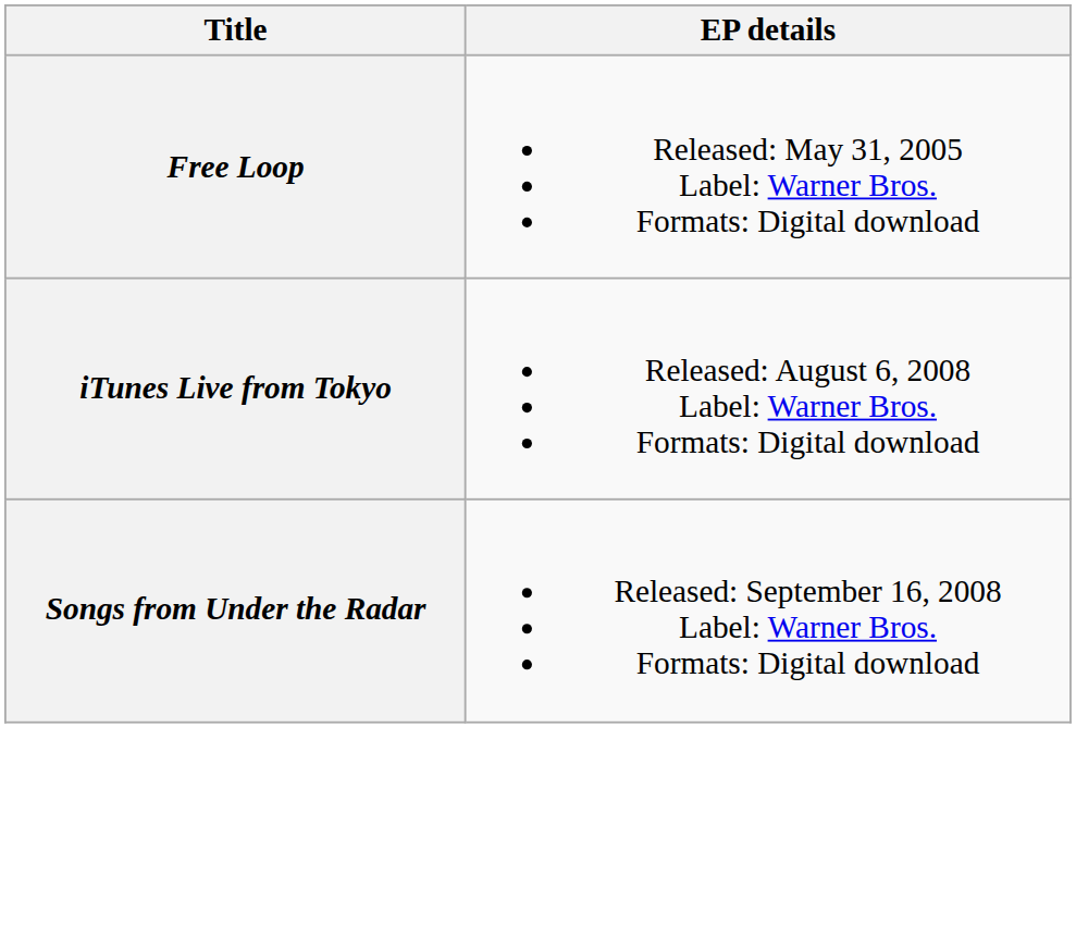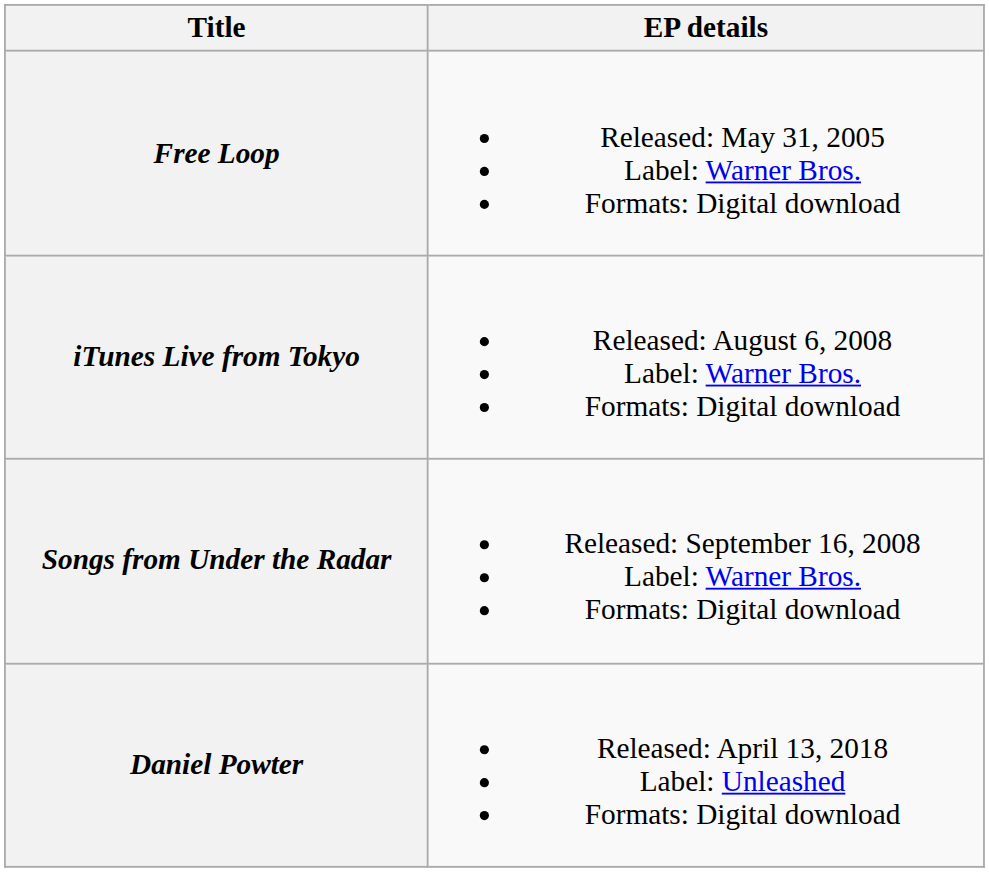+ row: Daniel Powter | Released: April 13, 2018 Label: Unleashed Formats: Digital download
